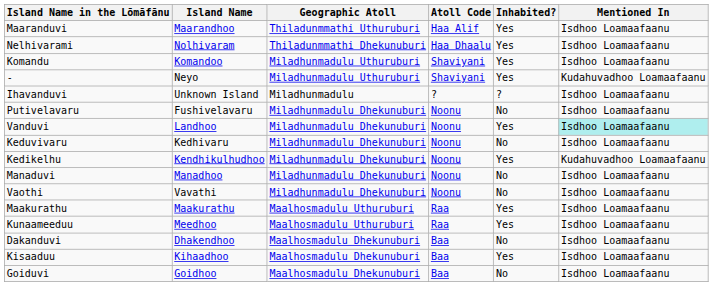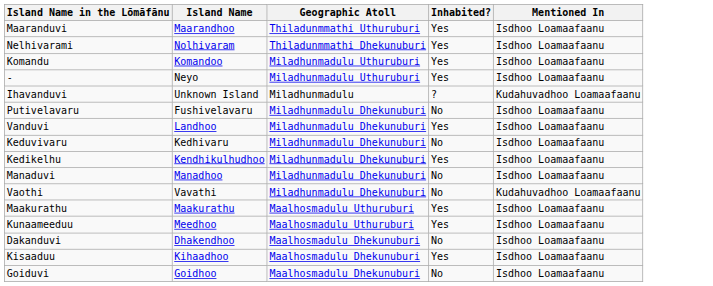- column: Atoll Code | Haa Alif | Haa Dhaalu | Shaviyani | Shaviyani | ? | Noonu | Noonu | Noonu | Noonu | Noonu | Noonu | Raa | Raa | Baa | Baa | Baa
- | Mentioned In: Kudahuvadhoo Loamaafaanu -> Isdhoo Loamaafaanu
Ihavanduvi | Mentioned In: Isdhoo Loamaafaanu -> Kudahuvadhoo Loamaafaanu
Vanduvi | Mentioned In: paleturquoise background -> no background
Kedikelhu | Mentioned In: Kudahuvadhoo Loamaafaanu -> Isdhoo Loamaafaanu
Vaothi | Mentioned In: Isdhoo Loamaafaanu -> Kudahuvadhoo Loamaafaanu
